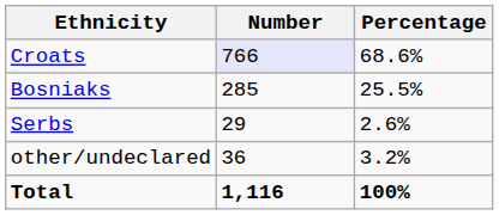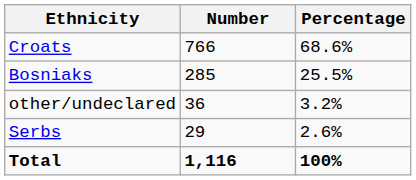Croats | Number: lavender background -> no background
rows swapped: Serbs <-> other/undeclared
